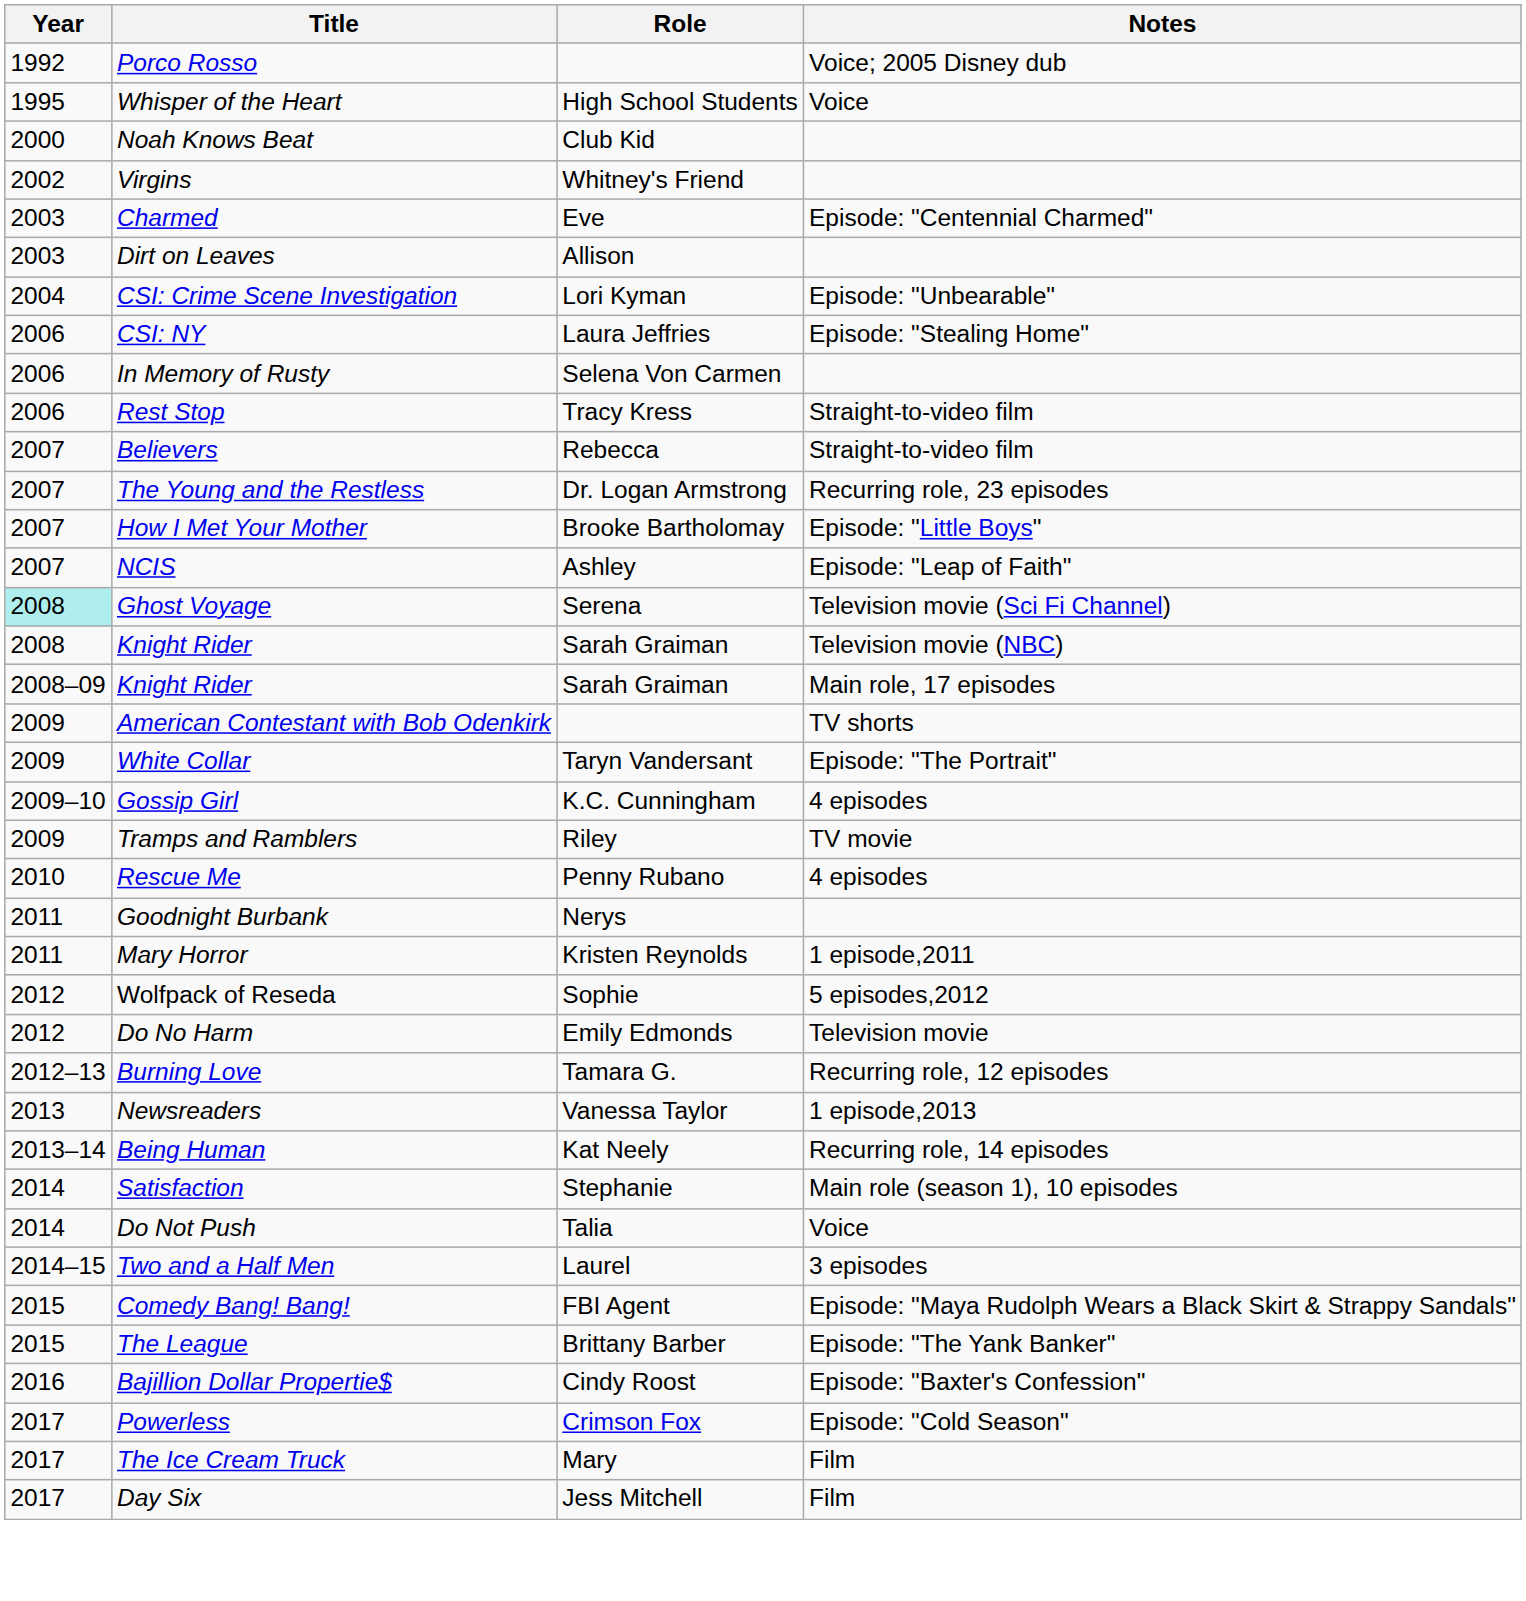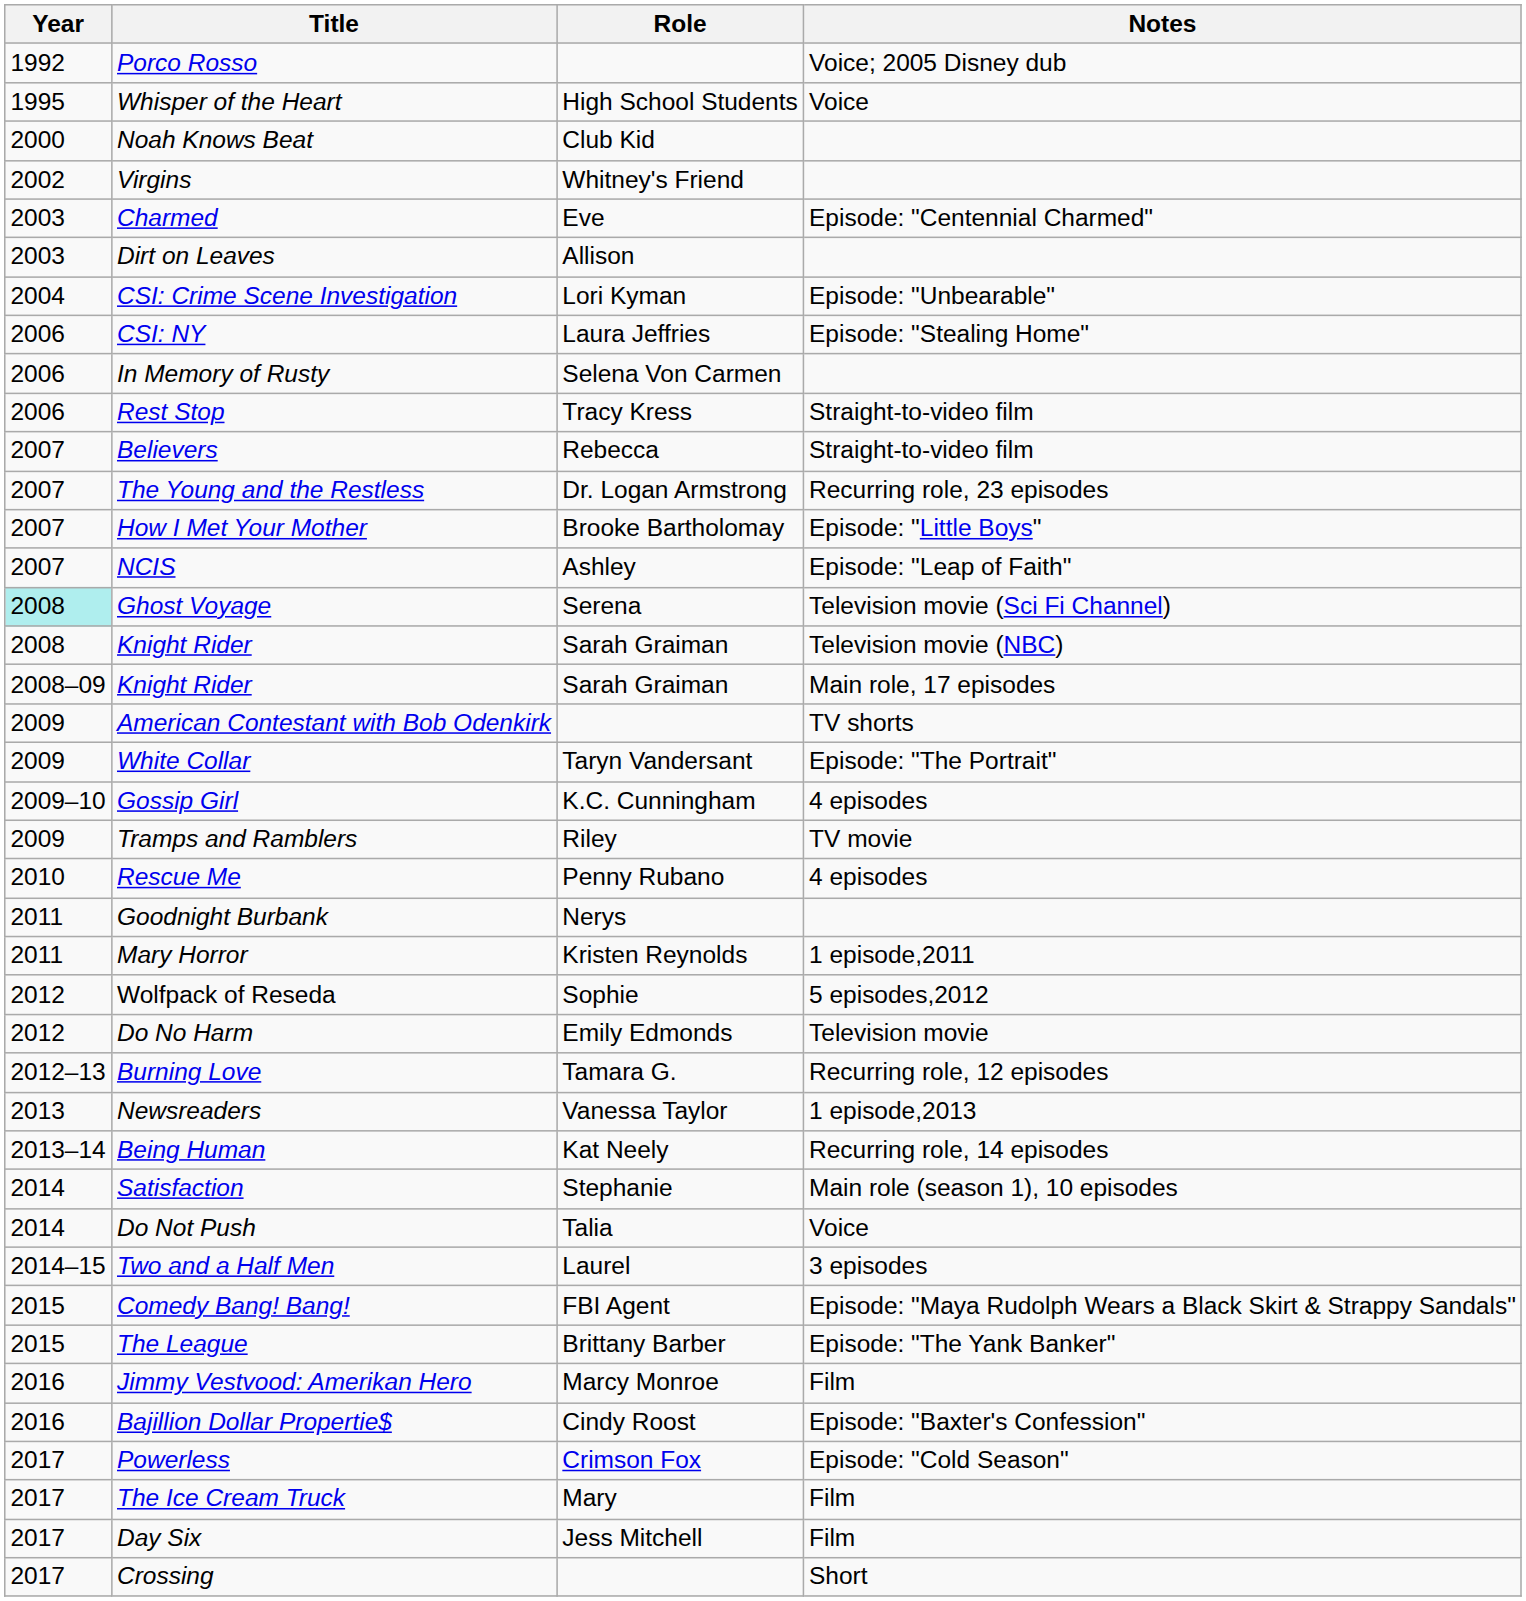+ row: 2016 | Jimmy Vestvood: Amerikan Hero | Marcy Monroe | Film
+ row: 2017 | Crossing | Short
